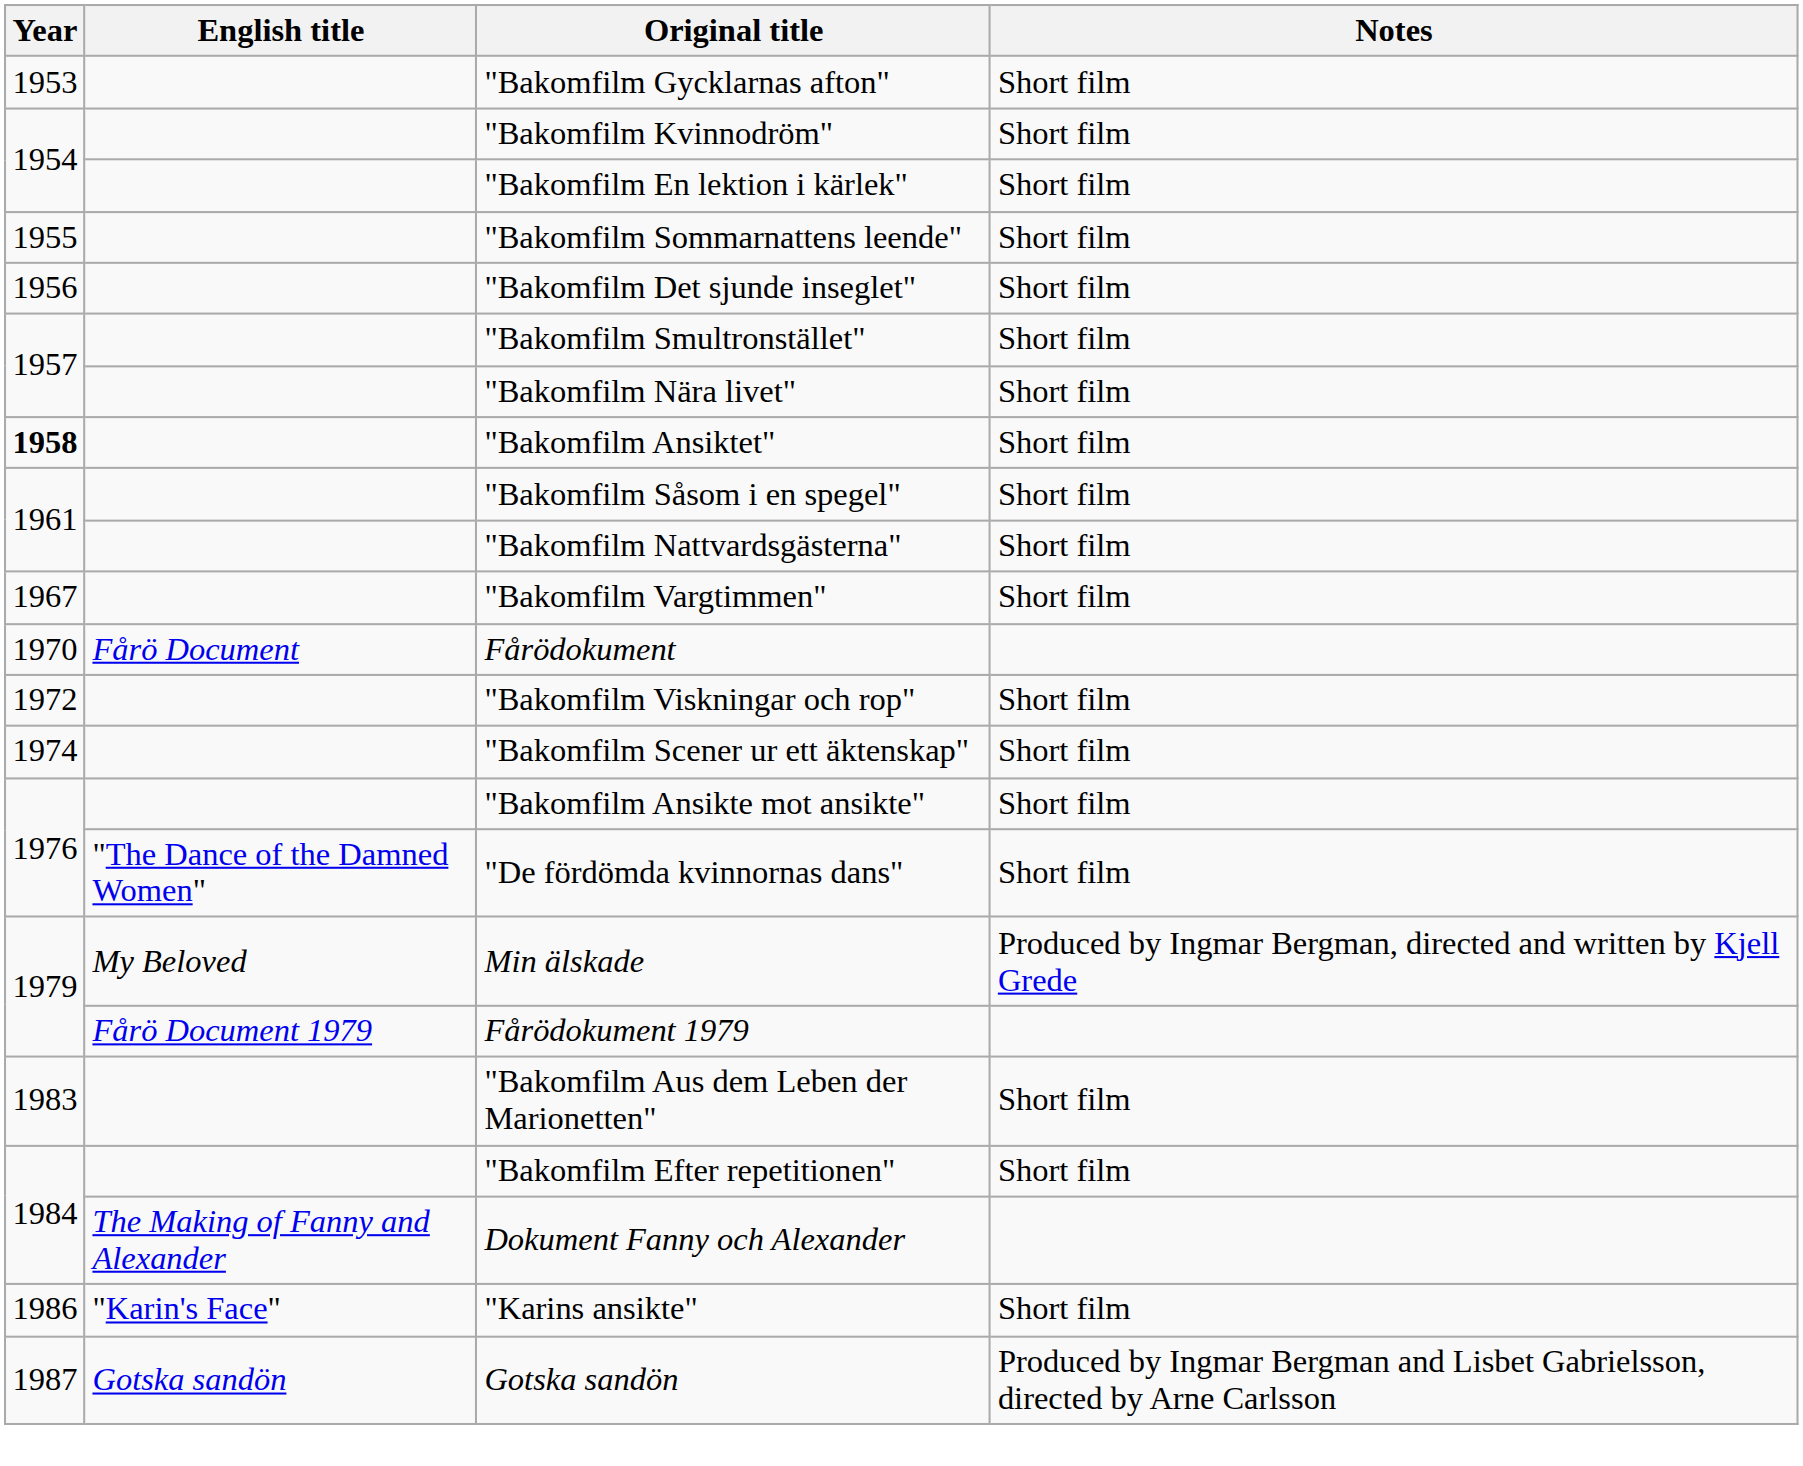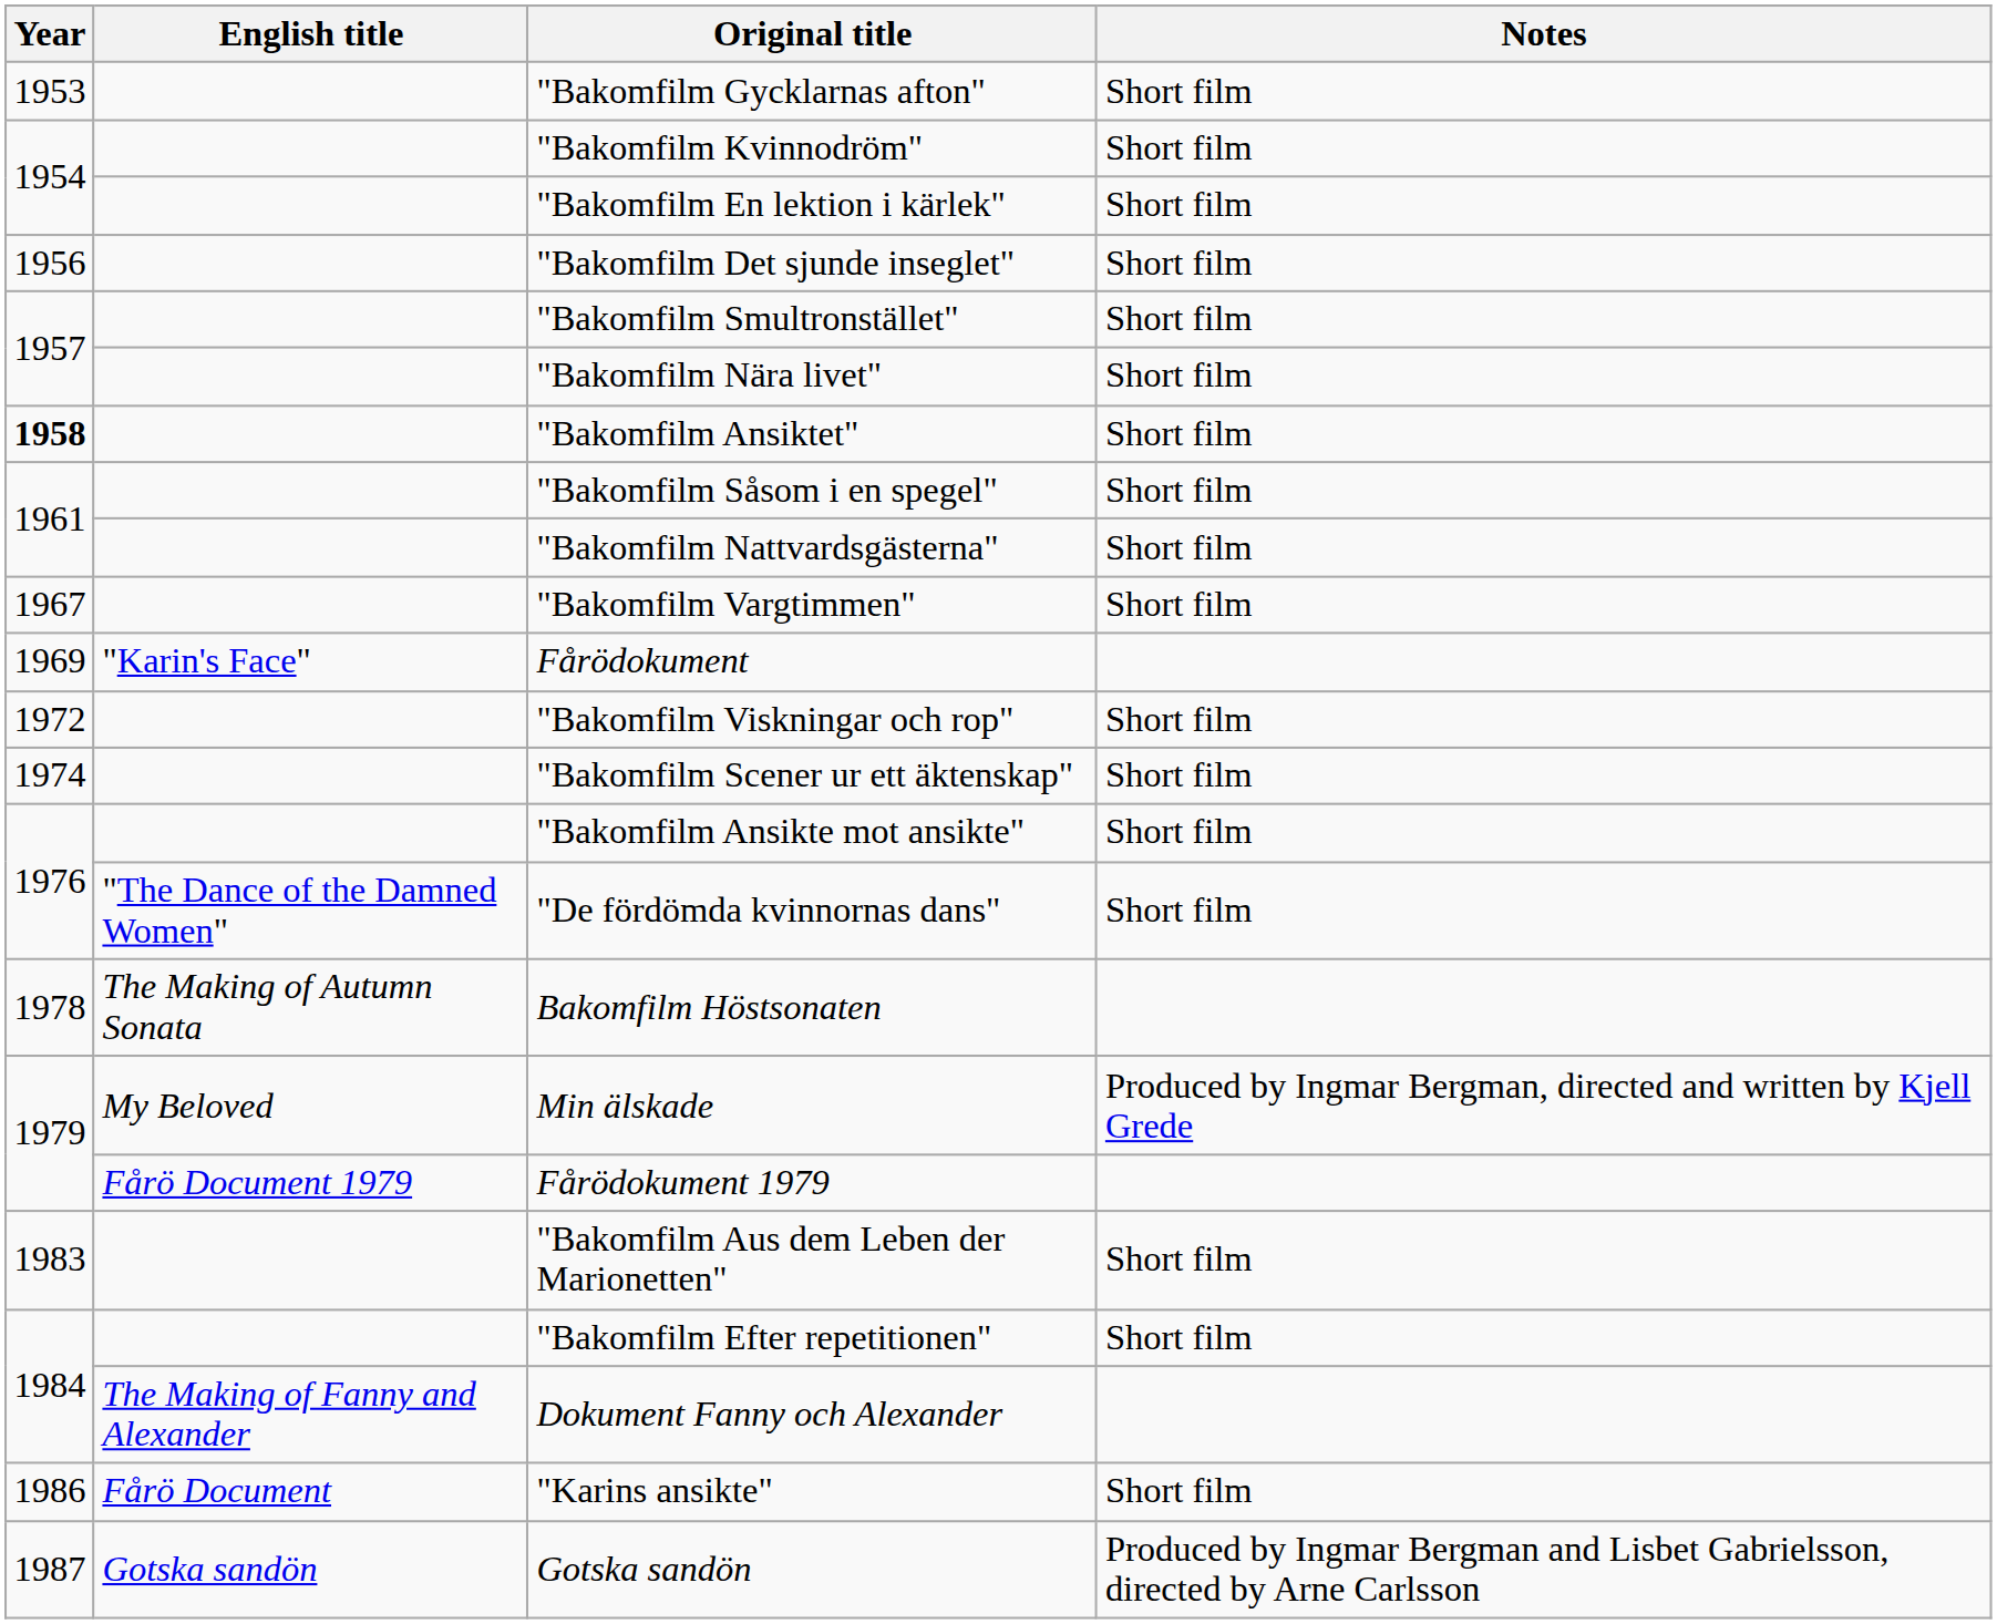- row: 1955 | "Bakomfilm Sommarnattens leende" | Short film
Fårödokument | Year: 1970 -> 1969
Fårödokument | English title: Fårö Document -> "Karin's Face"
+ row: 1978 | The Making of Autumn Sonata | Bakomfilm Höstsonaten
"Karins ansikte" | English title: "Karin's Face" -> Fårö Document
